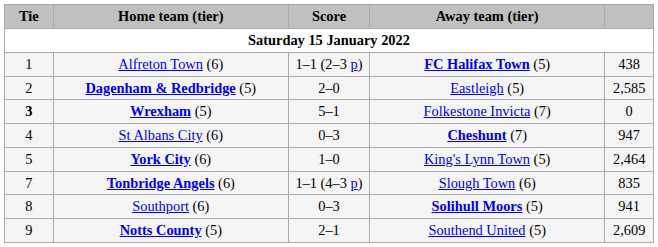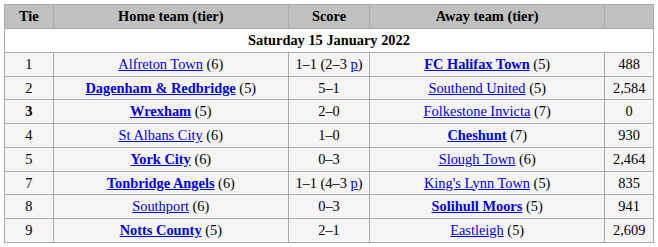Alfreton Town (6) | column 5: 438 -> 488
Dagenham & Redbridge (5) | Score: 2–0 -> 5–1
Dagenham & Redbridge (5) | Away team (tier): Eastleigh (5) -> Southend United (5)
Dagenham & Redbridge (5) | column 5: 2,585 -> 2,584
Wrexham (5) | Score: 5–1 -> 2–0
St Albans City (6) | Score: 0–3 -> 1–0
St Albans City (6) | column 5: 947 -> 930
York City (6) | Score: 1–0 -> 0–3
York City (6) | Away team (tier): King's Lynn Town (5) -> Slough Town (6)
Tonbridge Angels (6) | Away team (tier): Slough Town (6) -> King's Lynn Town (5)
Notts County (5) | Away team (tier): Southend United (5) -> Eastleigh (5)
